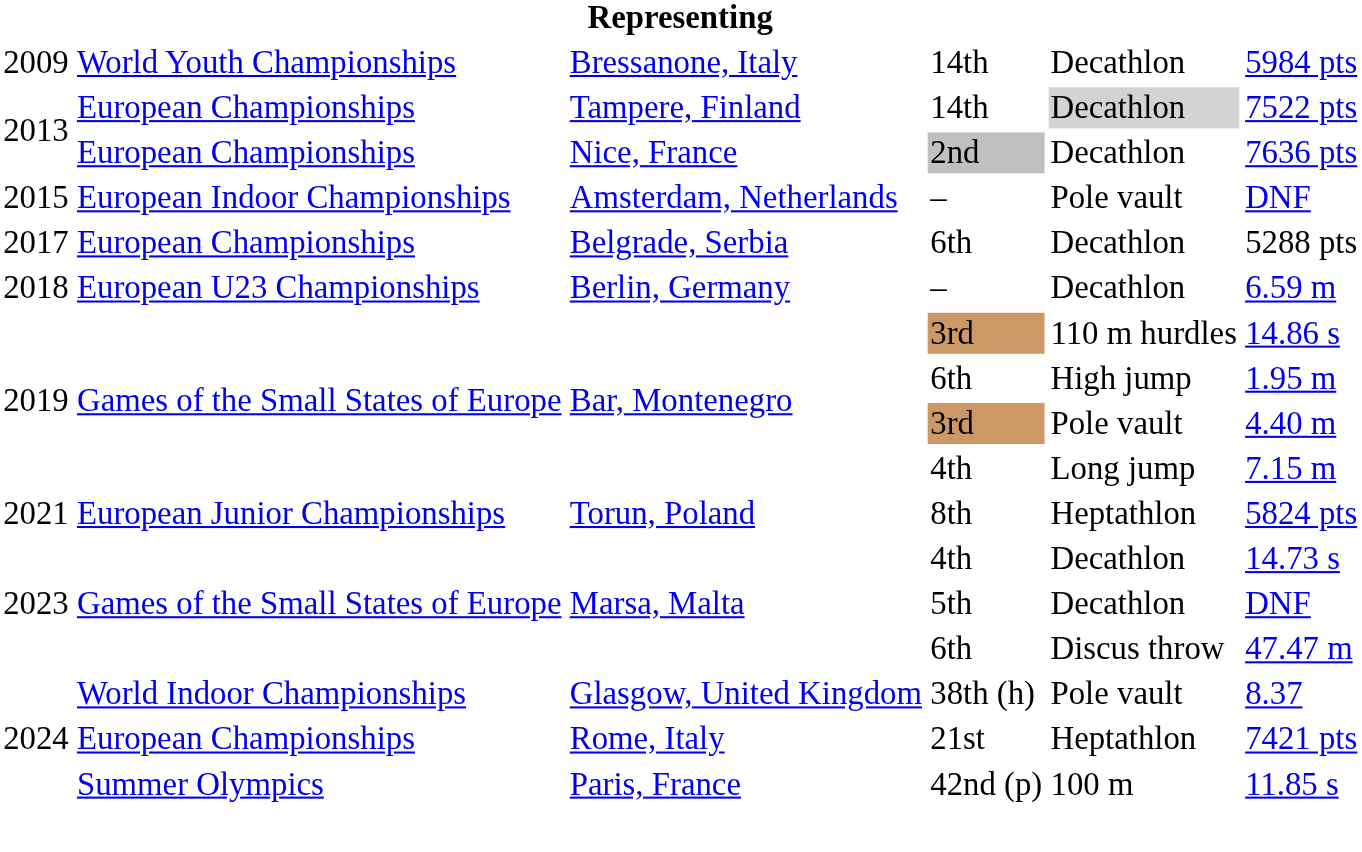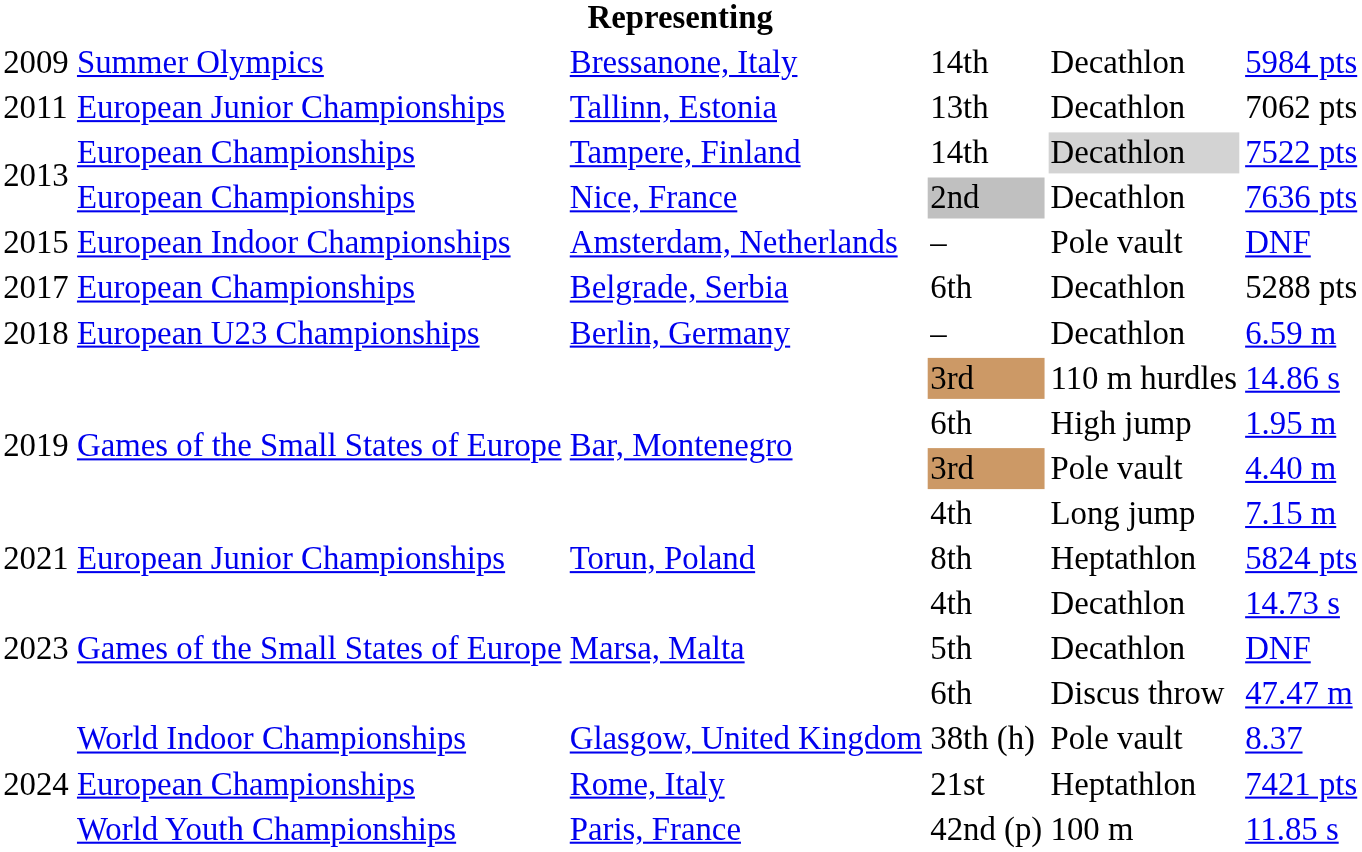Bressanone, Italy | column 2: World Youth Championships -> Summer Olympics
+ row: 2011 | European Junior Championships | Tallinn, Estonia | 13th | Decathlon | 7062 pts
Paris, France | column 2: Summer Olympics -> World Youth Championships
